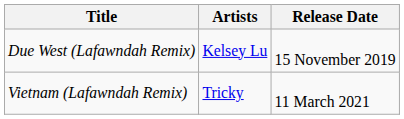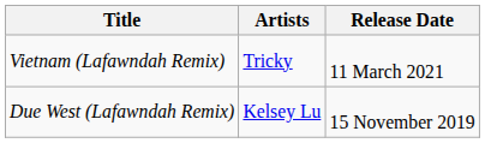rows swapped: Due West (Lafawndah Remix) <-> Vietnam (Lafawndah Remix)
